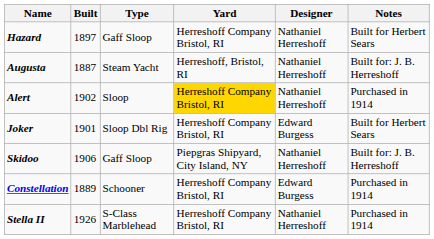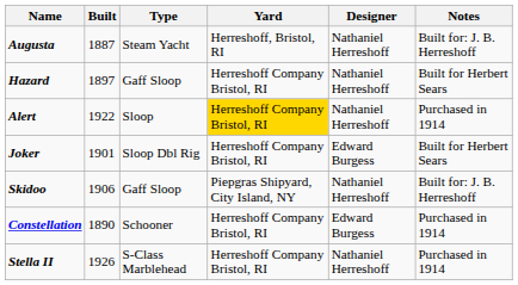rows swapped: Augusta <-> Hazard
Alert | Built: 1902 -> 1922
Constellation | Built: 1889 -> 1890
